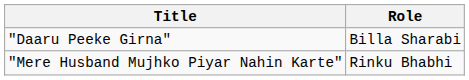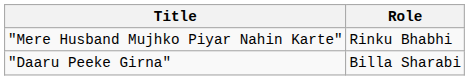rows swapped: "Daaru Peeke Girna" <-> "Mere Husband Mujhko Piyar Nahin Karte"
